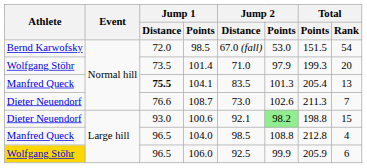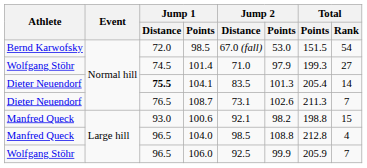101.4 | Jump 1 / Distance: 73.5 -> 74.5
101.4 | Total / Rank: 20 -> 27
104.1 | Athlete: Manfred Queck -> Dieter Neuendorf
104.1 | Total / Rank: 13 -> 14
108.7 | Jump 1 / Distance: 76.6 -> 76.5
108.7 | Jump 2 / Distance: 73.0 -> 73.1
100.6 | Athlete: Dieter Neuendorf -> Manfred Queck
100.6 | Jump 2 / Points: lightgreen background -> no background
106.0 | Athlete: gold background -> no background
106.0 | Total / Rank: 6 -> 7
